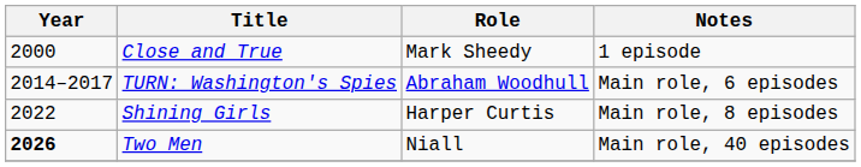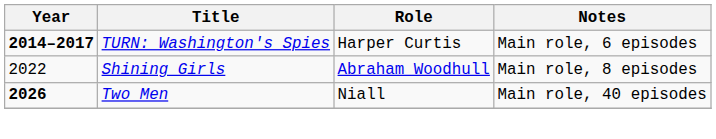- row: 2000 | Close and True | Mark Sheedy | 1 episode
TURN: Washington's Spies | Year: normal -> bold
TURN: Washington's Spies | Role: Abraham Woodhull -> Harper Curtis
Shining Girls | Role: Harper Curtis -> Abraham Woodhull
